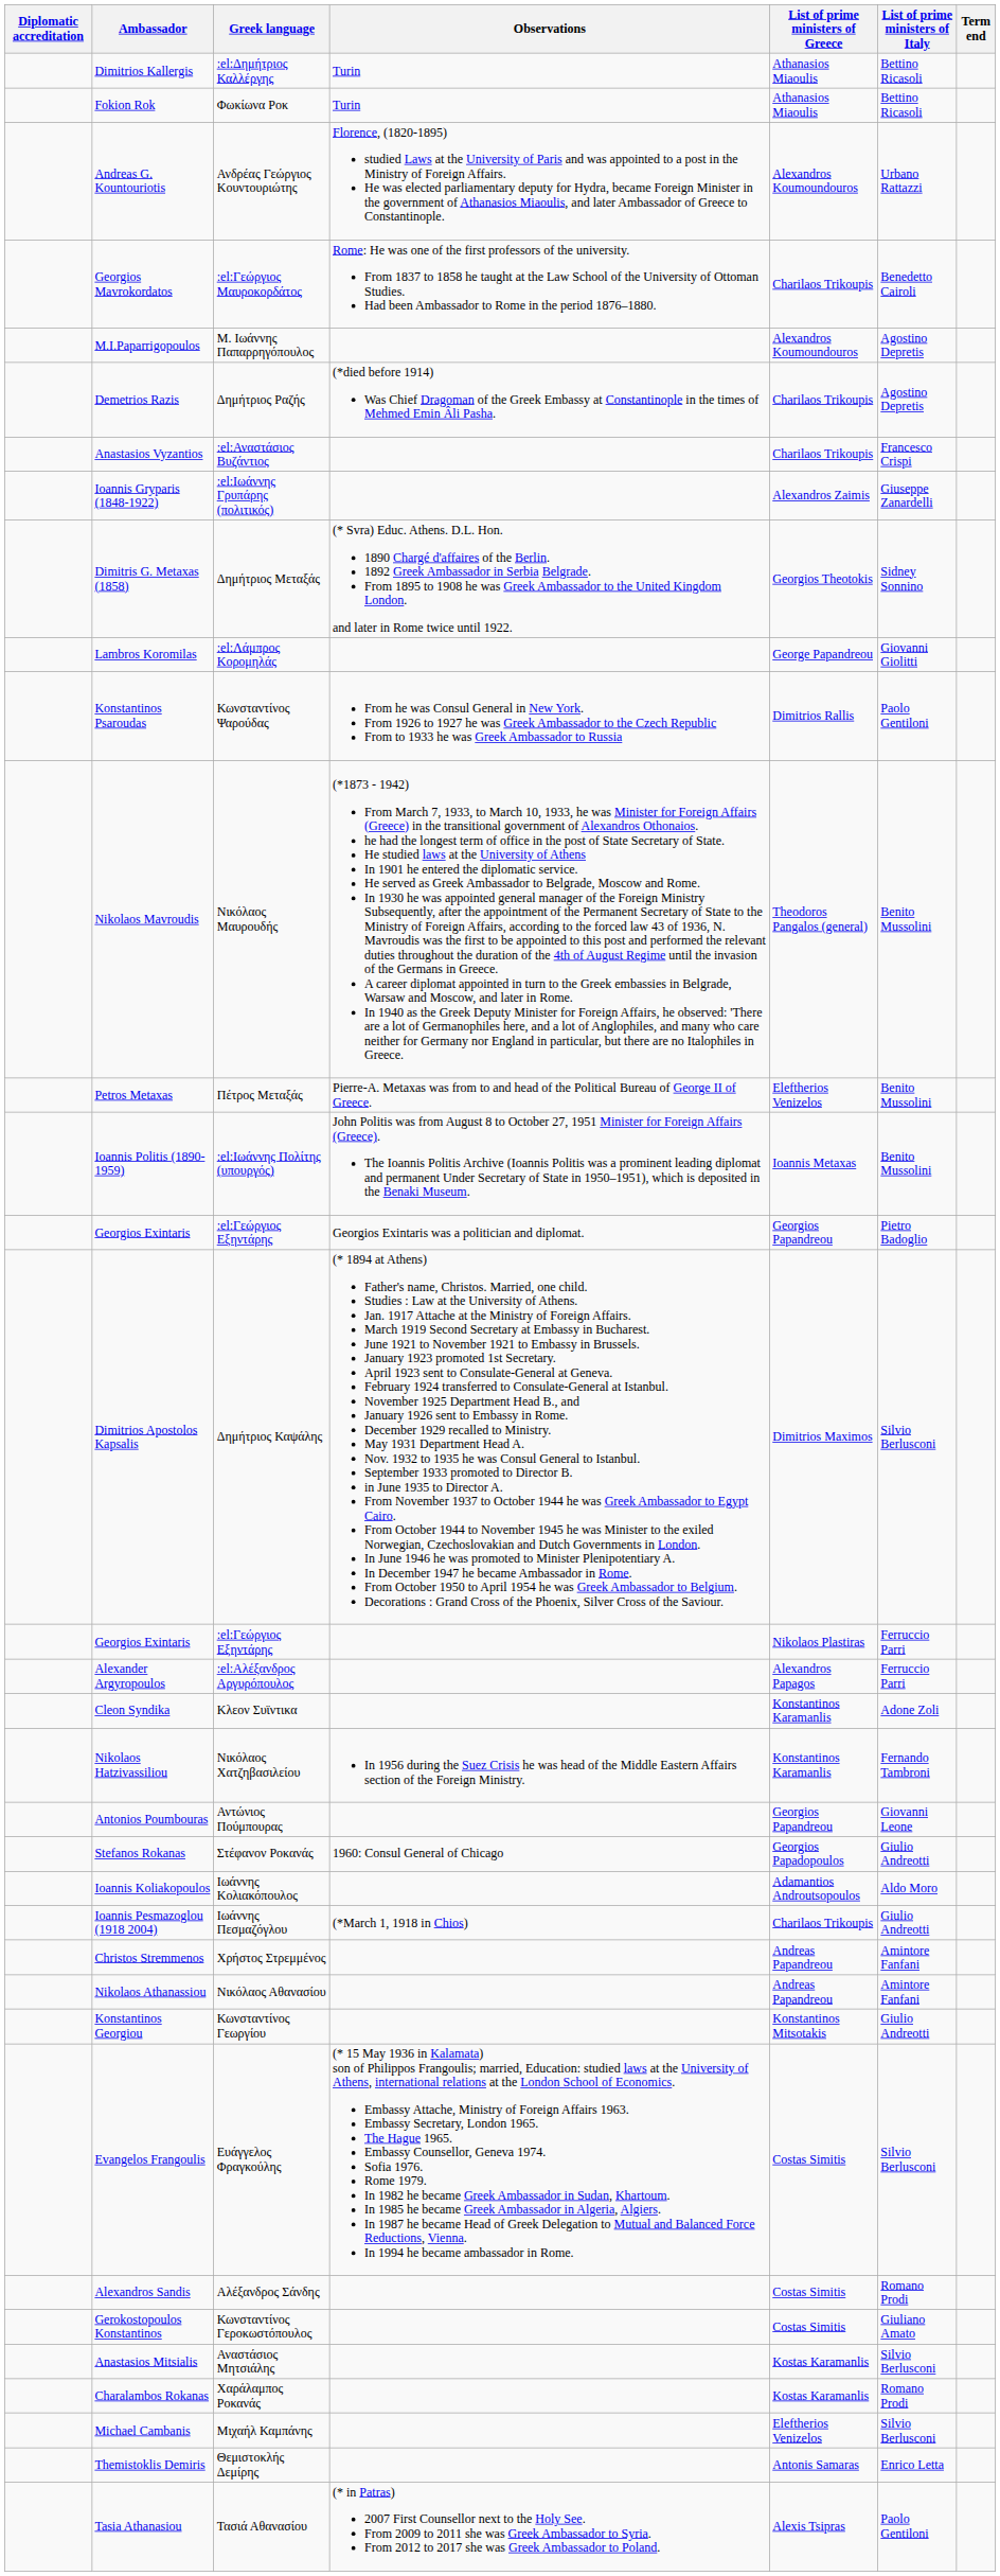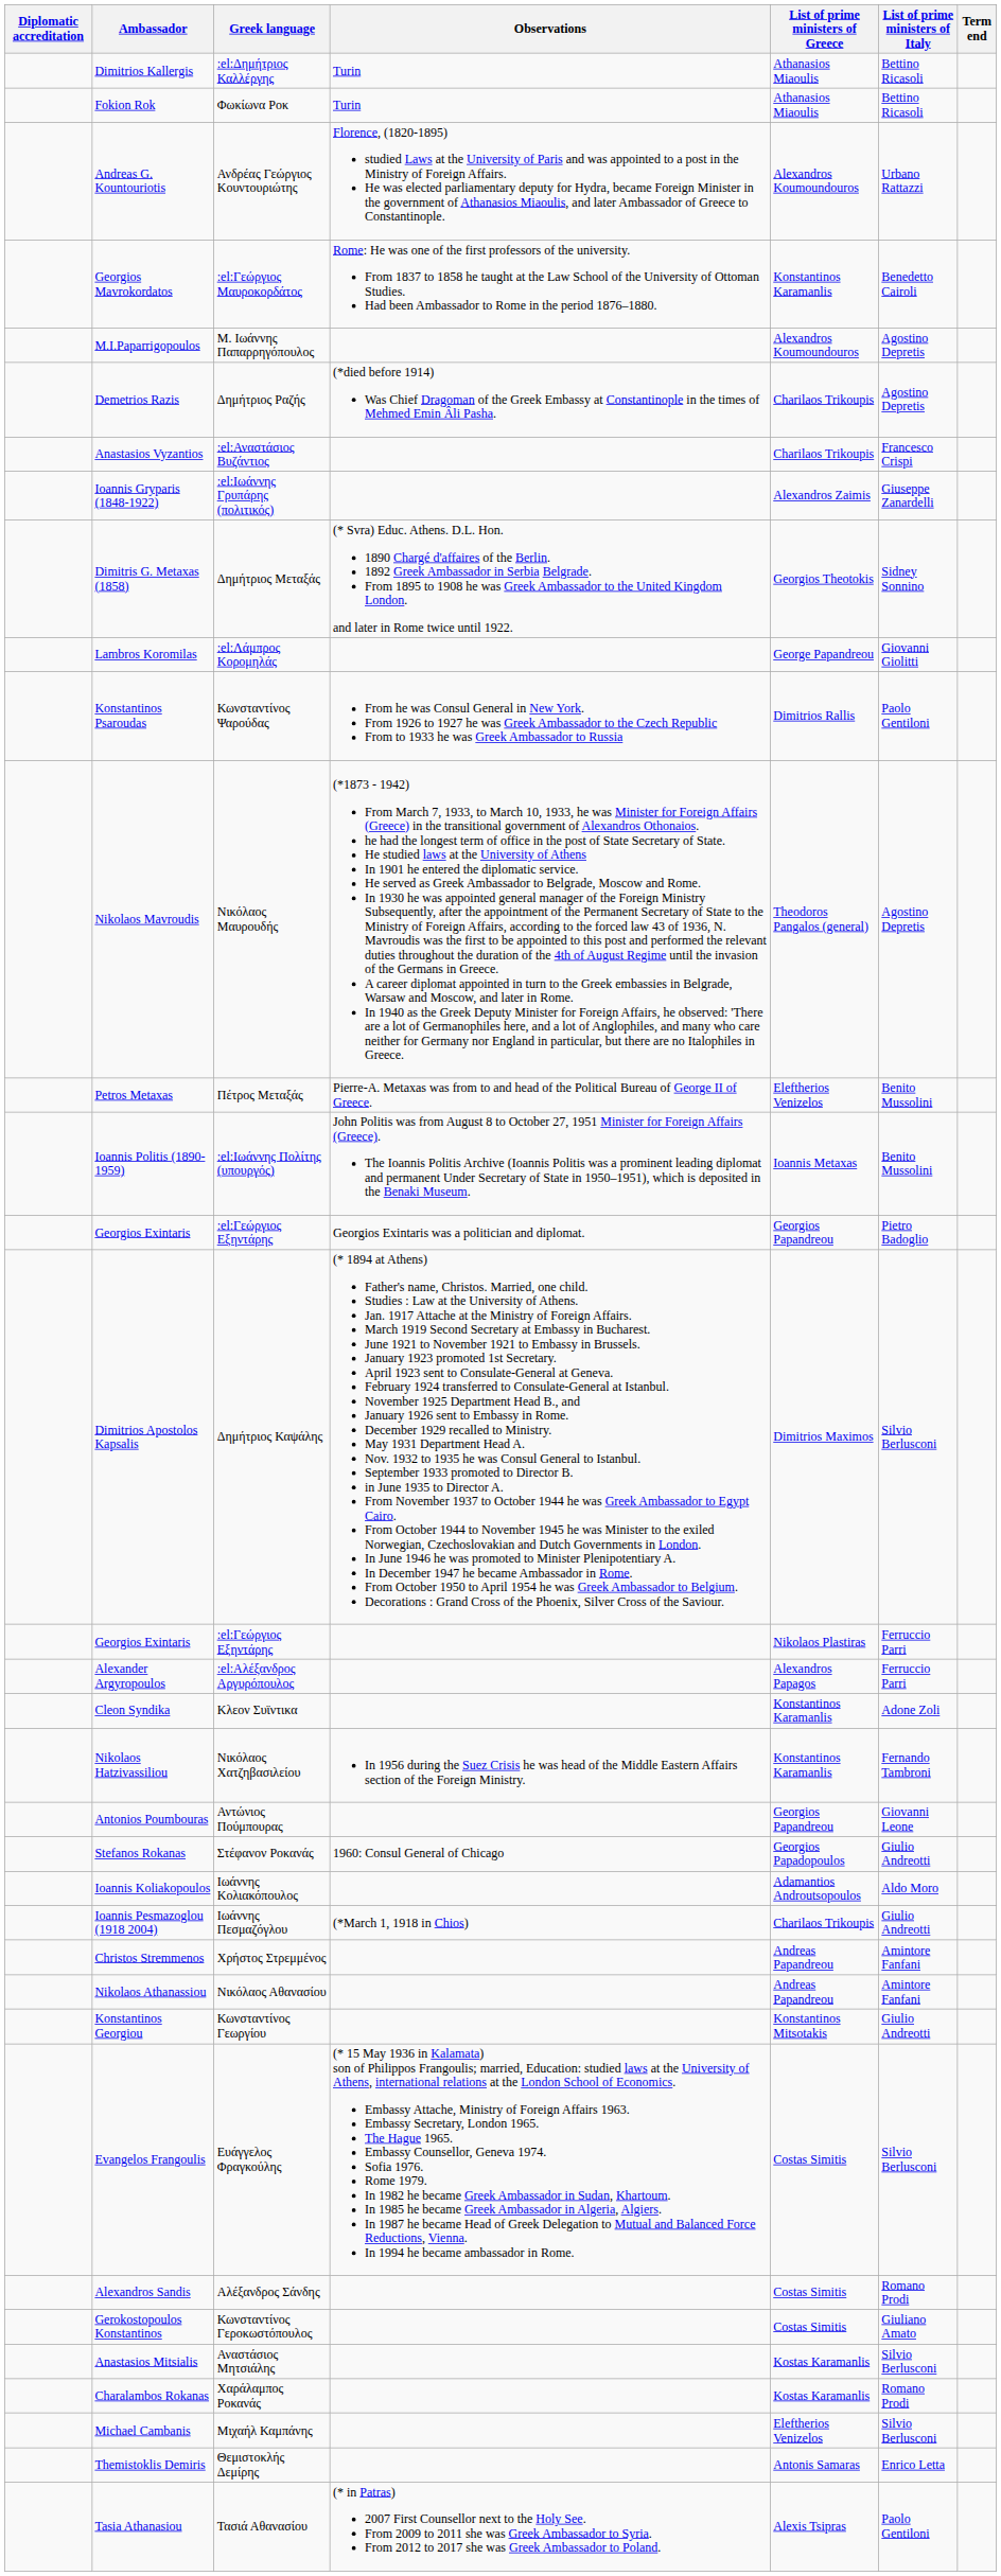Georgios Mavrokordatos | List of prime ministers of Greece: Charilaos Trikoupis -> Konstantinos Karamanlis
Nikolaos Mavroudis | List of prime ministers of Italy: Benito Mussolini -> Agostino Depretis
